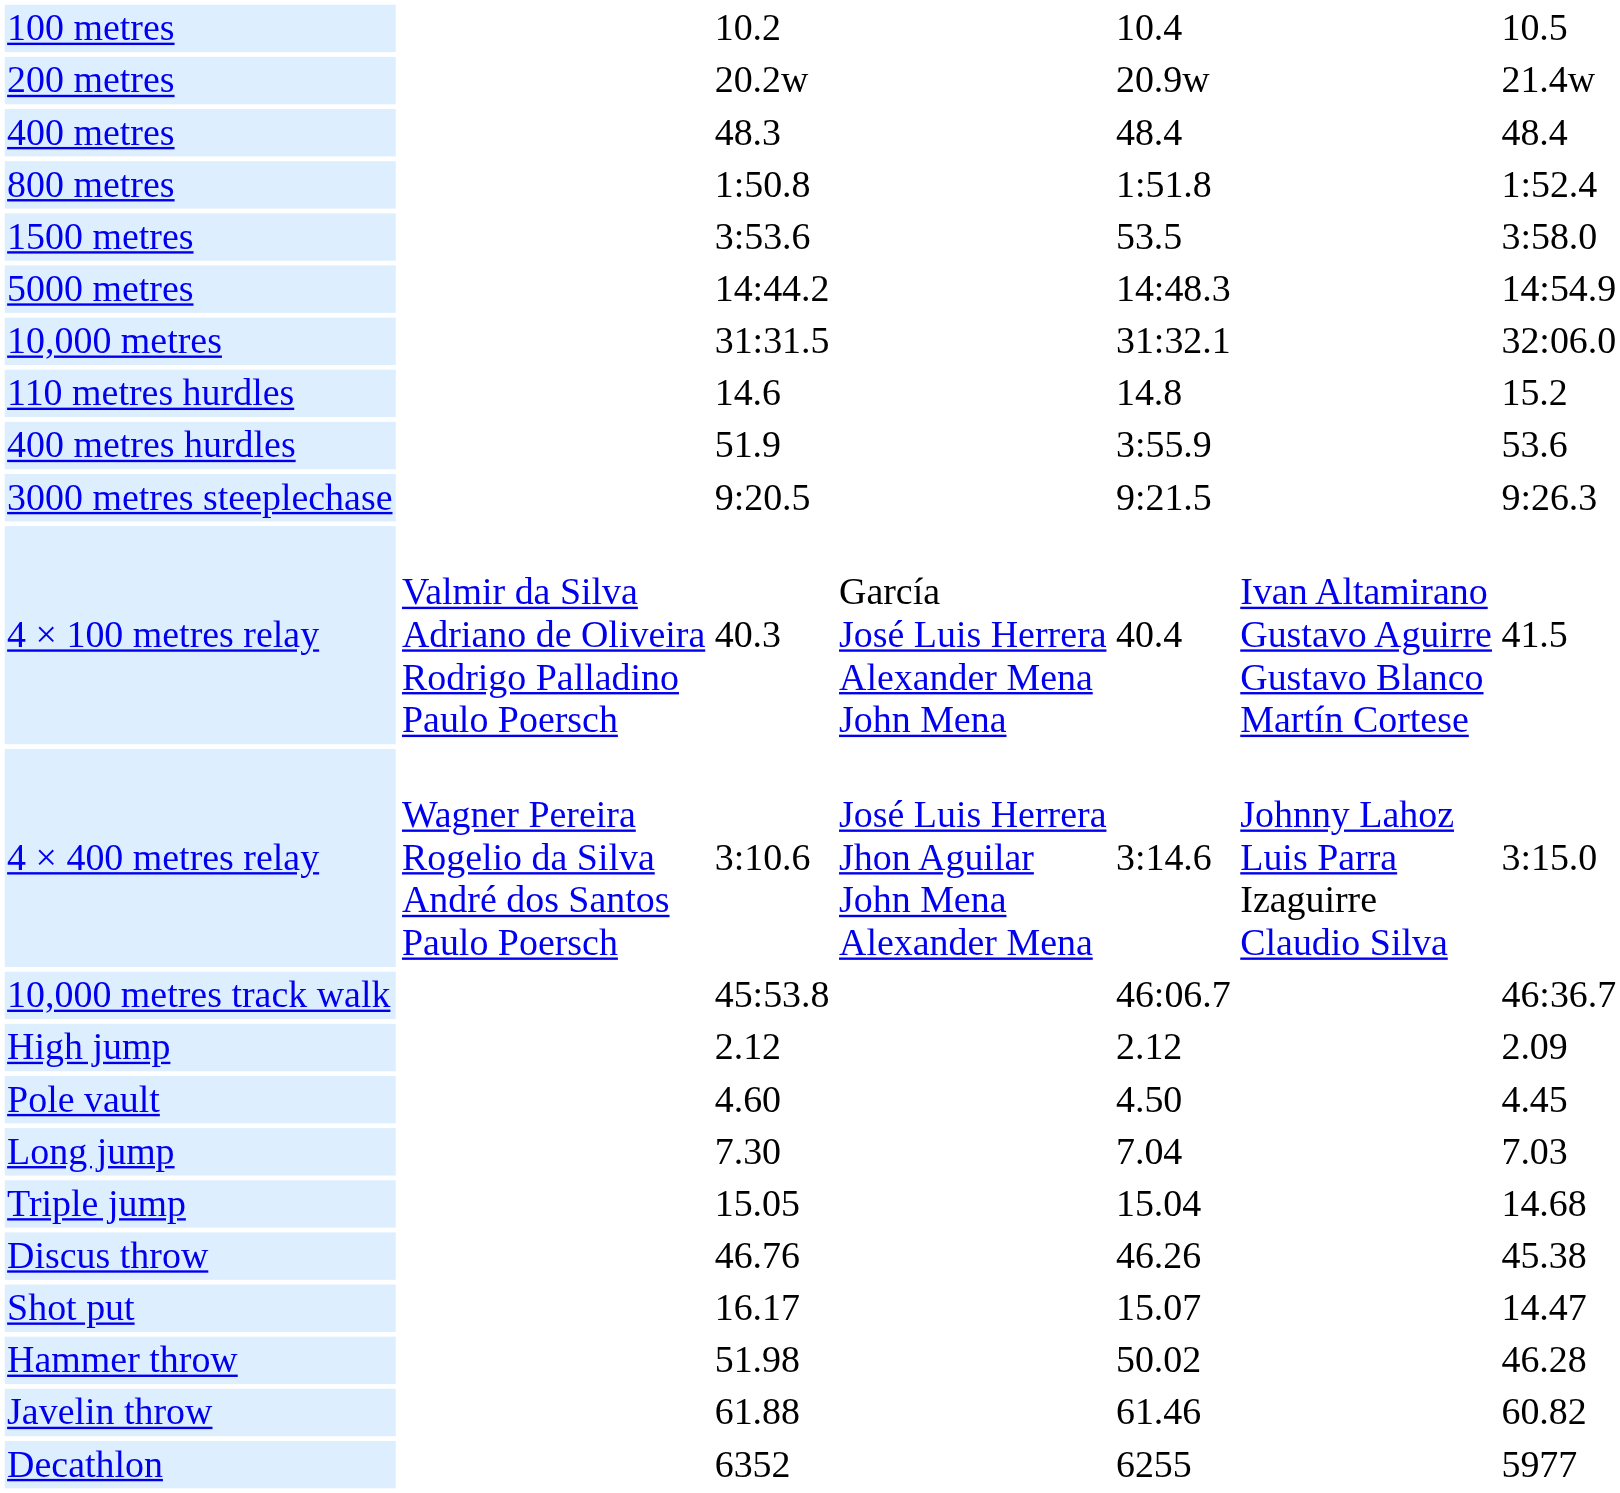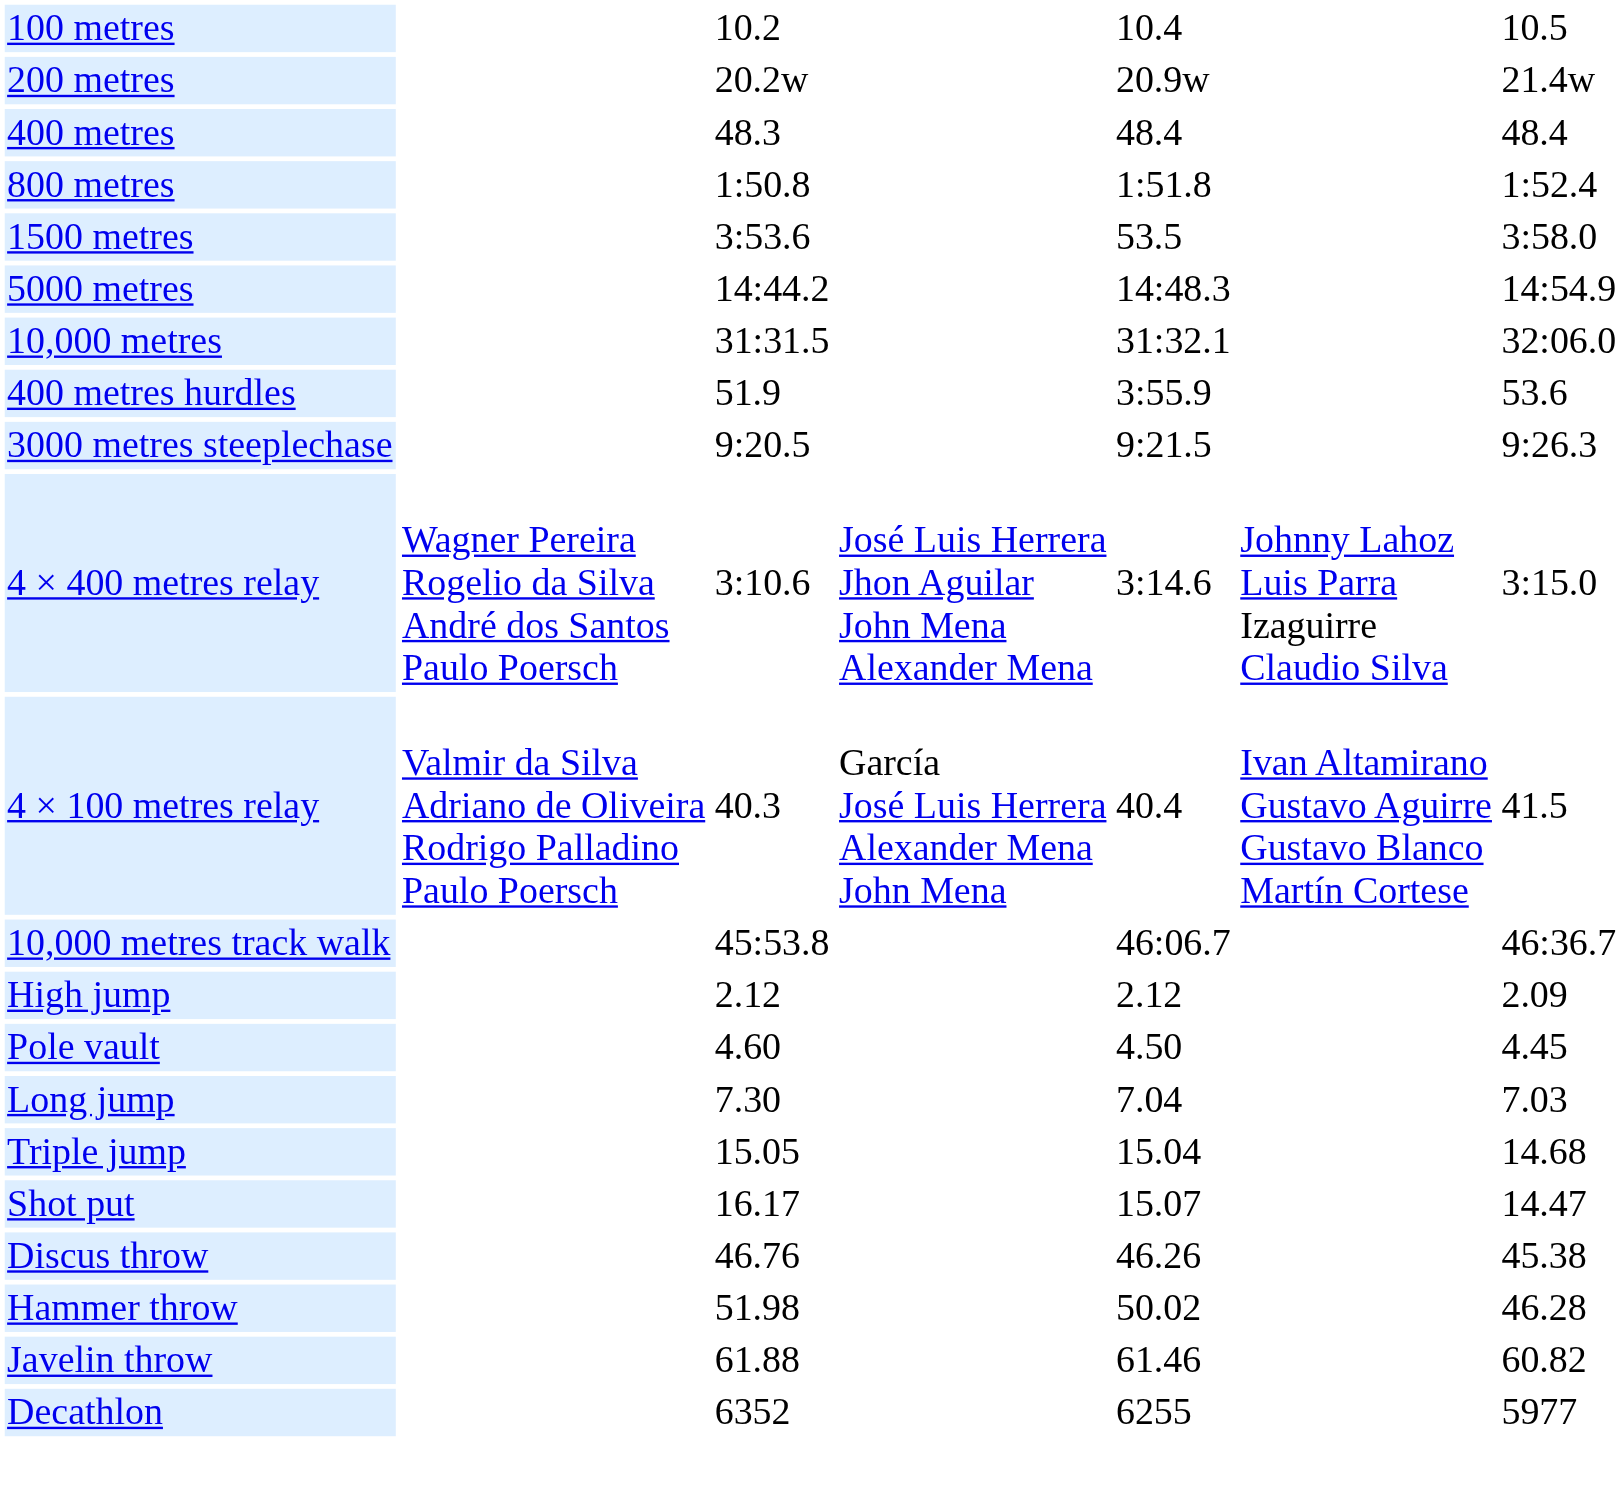- row: 110 metres hurdles | 14.6 | 14.8 | 15.2
rows swapped: 4 × 100 metres relay <-> 4 × 400 metres relay
rows swapped: Shot put <-> Discus throw
